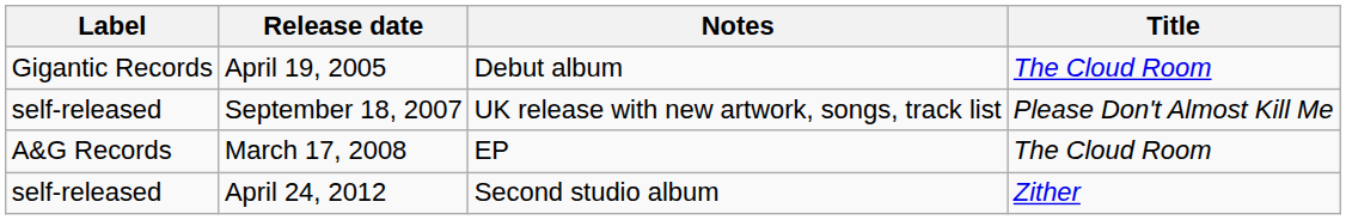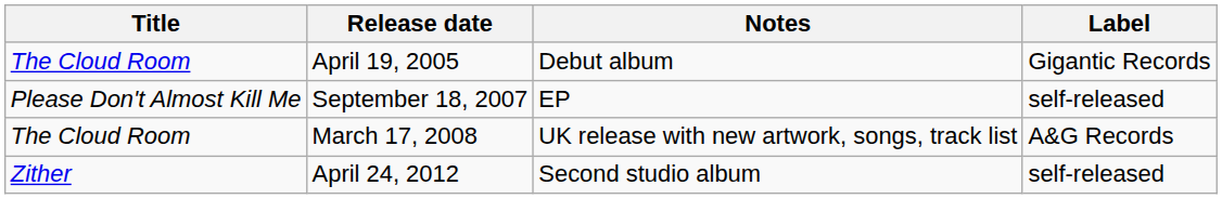columns swapped: Title <-> Label
September 18, 2007 | Notes: UK release with new artwork, songs, track list -> EP
March 17, 2008 | Notes: EP -> UK release with new artwork, songs, track list
